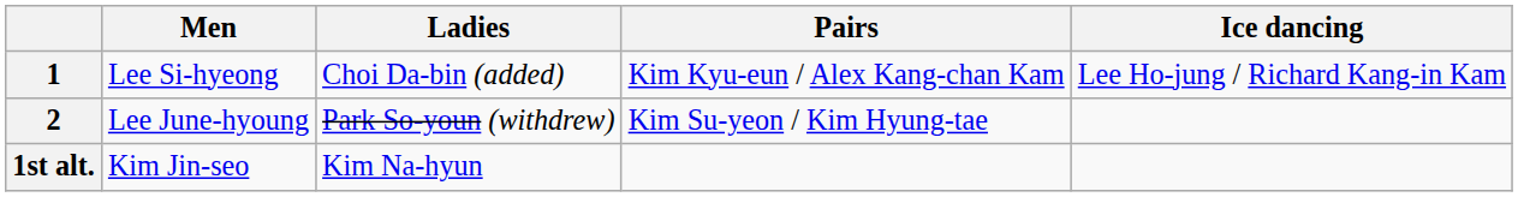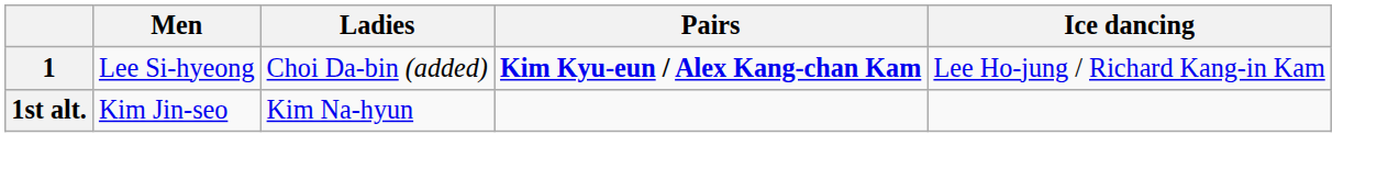1 | Pairs: normal -> bold
- row: 2 | Lee June-hyoung | Park So-youn (withdrew) | Kim Su-yeon / Kim Hyung-tae
